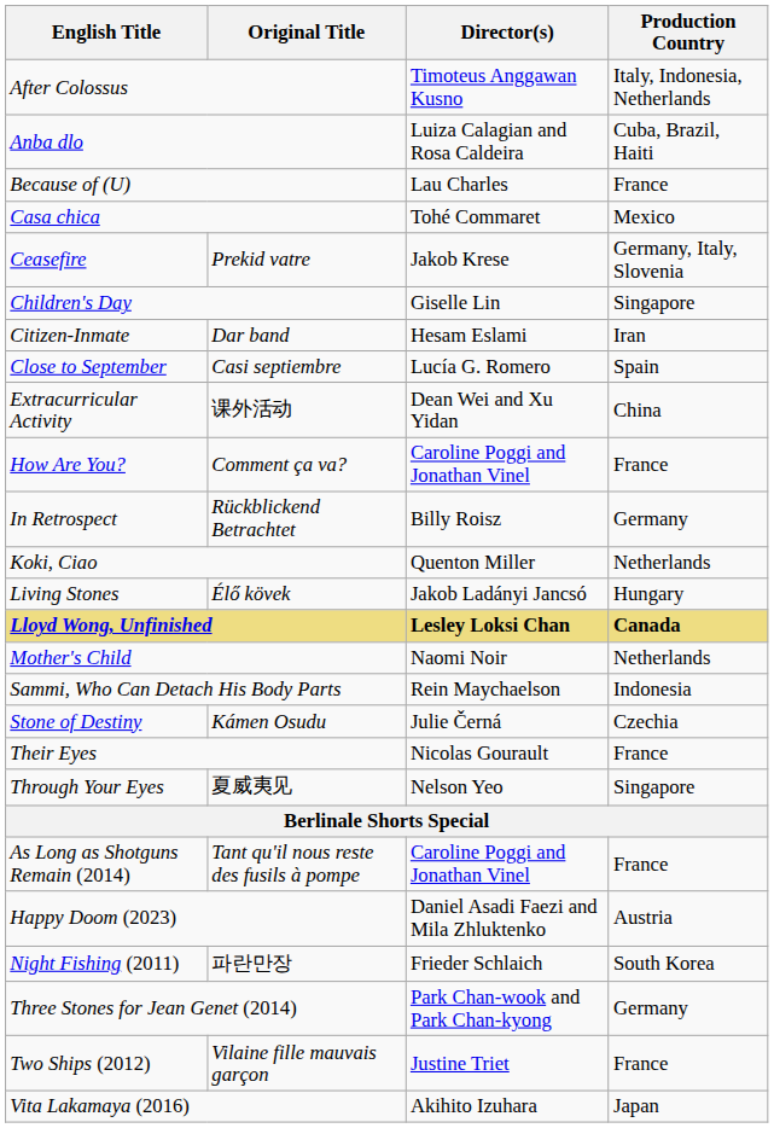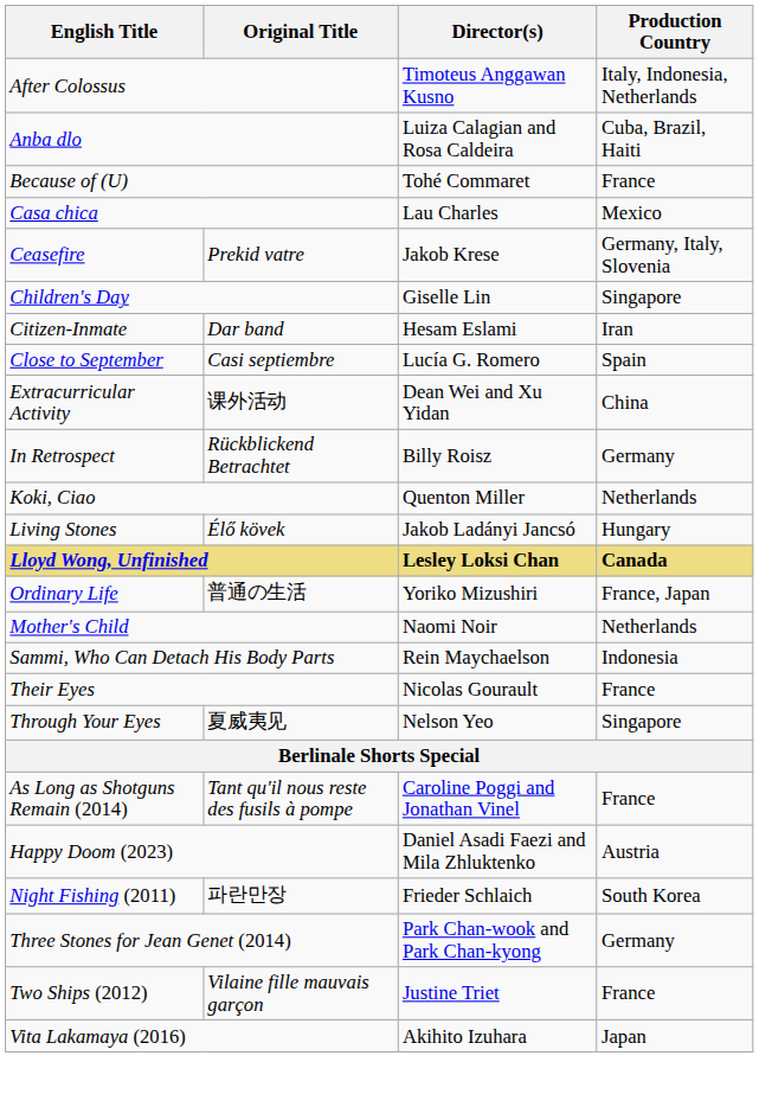Because of (U) | Director(s): Lau Charles -> Tohé Commaret
Casa chica | Director(s): Tohé Commaret -> Lau Charles
- row: How Are You? | Comment ça va? | Caroline Poggi and Jonathan Vinel | France
+ row: Ordinary Life | 普通の生活 | Yoriko Mizushiri | France, Japan
- row: Stone of Destiny | Kámen Osudu | Julie Černá | Czechia
